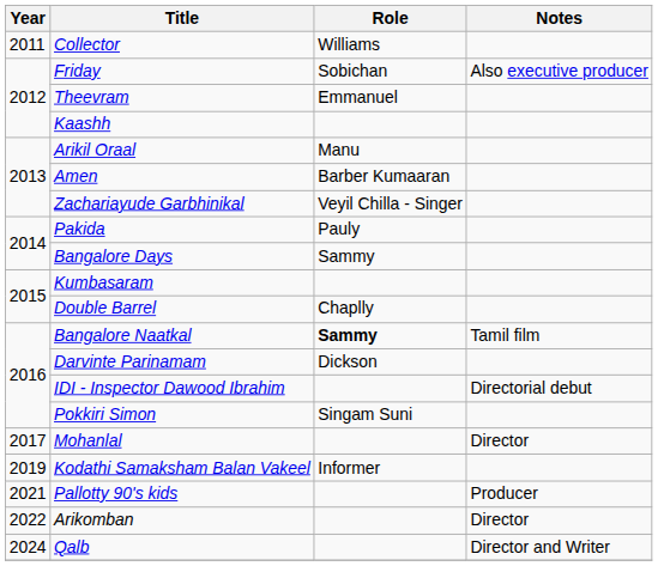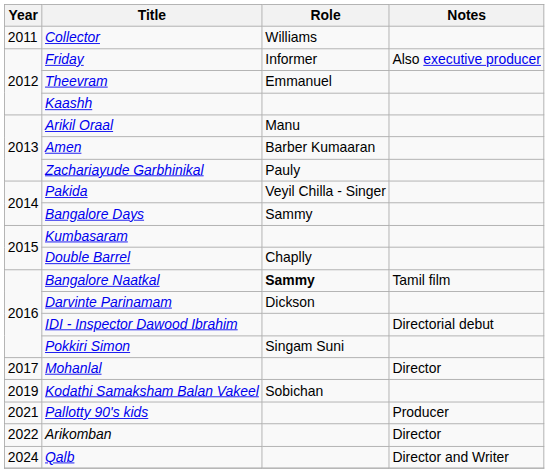Friday | Role: Sobichan -> Informer
Zachariayude Garbhinikal | Role: Veyil Chilla - Singer -> Pauly
Pakida | Role: Pauly -> Veyil Chilla - Singer
Kodathi Samaksham Balan Vakeel | Role: Informer -> Sobichan
